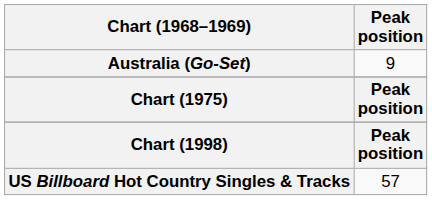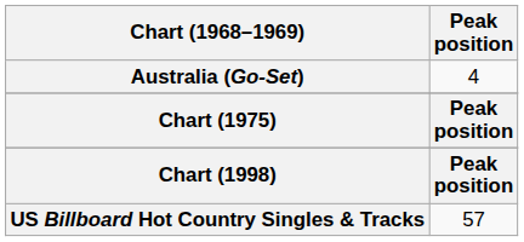Australia (Go-Set) | Peak position: 9 -> 4
